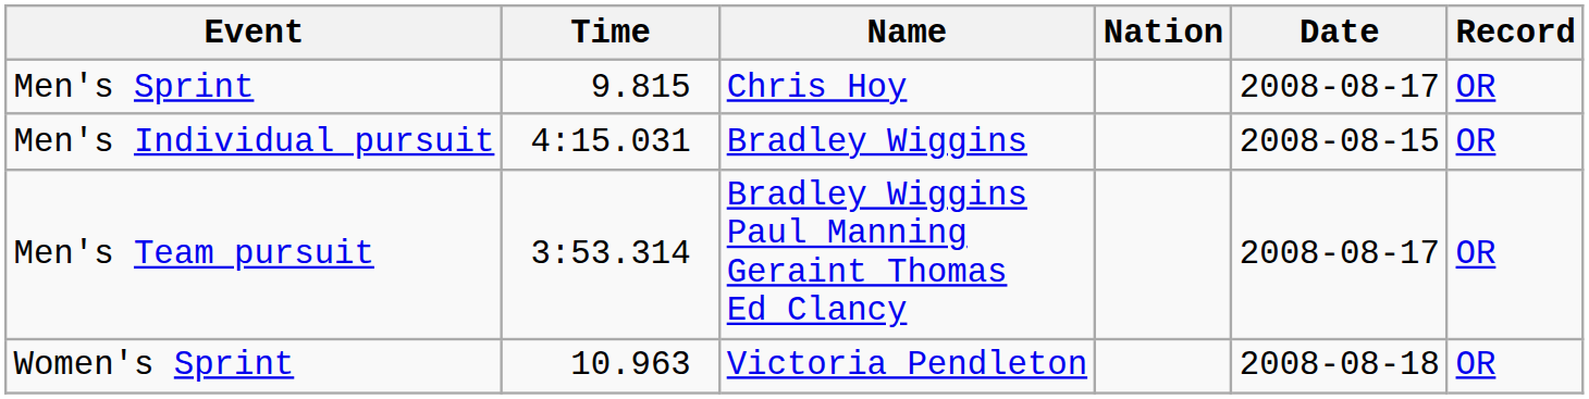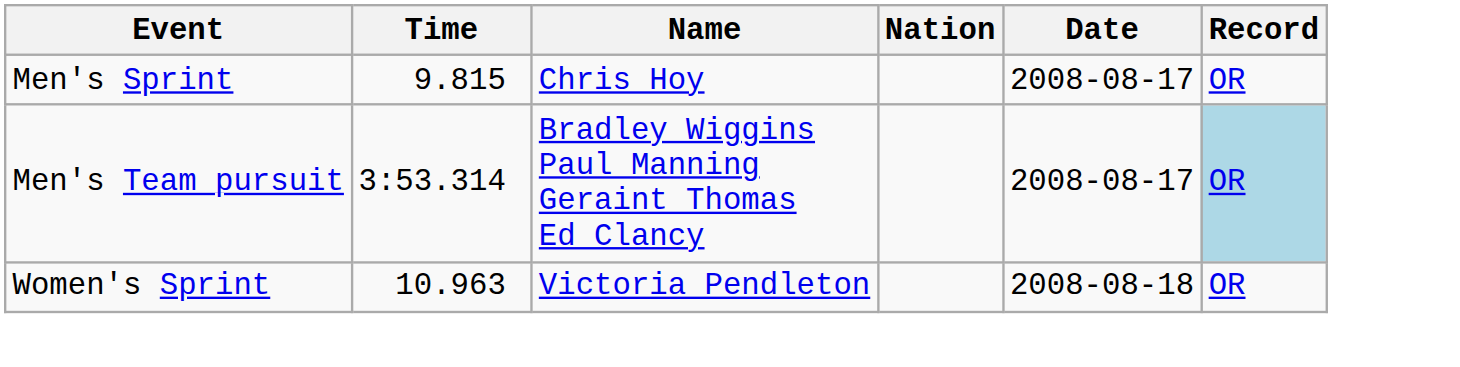- row: Men's Individual pursuit | 4:15.031 | Bradley Wiggins | 2008-08-15 | OR
Men's Team pursuit | Record: no background -> lightblue background
